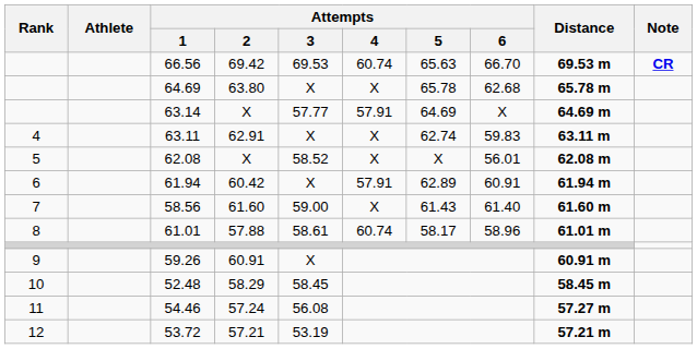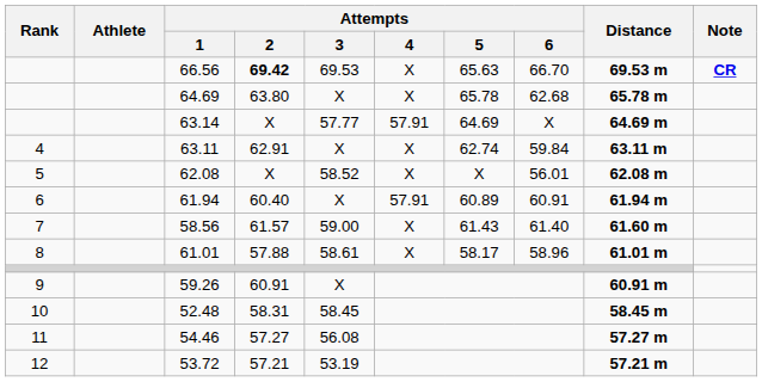66.56 | Attempts / 2: normal -> bold
66.56 | Attempts / 4: 60.74 -> X
63.11 | Attempts / 6: 59.83 -> 59.84
61.94 | Attempts / 2: 60.42 -> 60.40
61.94 | Attempts / 5: 62.89 -> 60.89
58.56 | Attempts / 2: 61.60 -> 61.57
61.01 | Attempts / 4: 60.74 -> X
52.48 | Attempts / 2: 58.29 -> 58.31
54.46 | Attempts / 2: 57.24 -> 57.27
